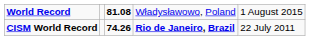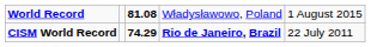CISM World Record | column 3: 74.26 -> 74.29
